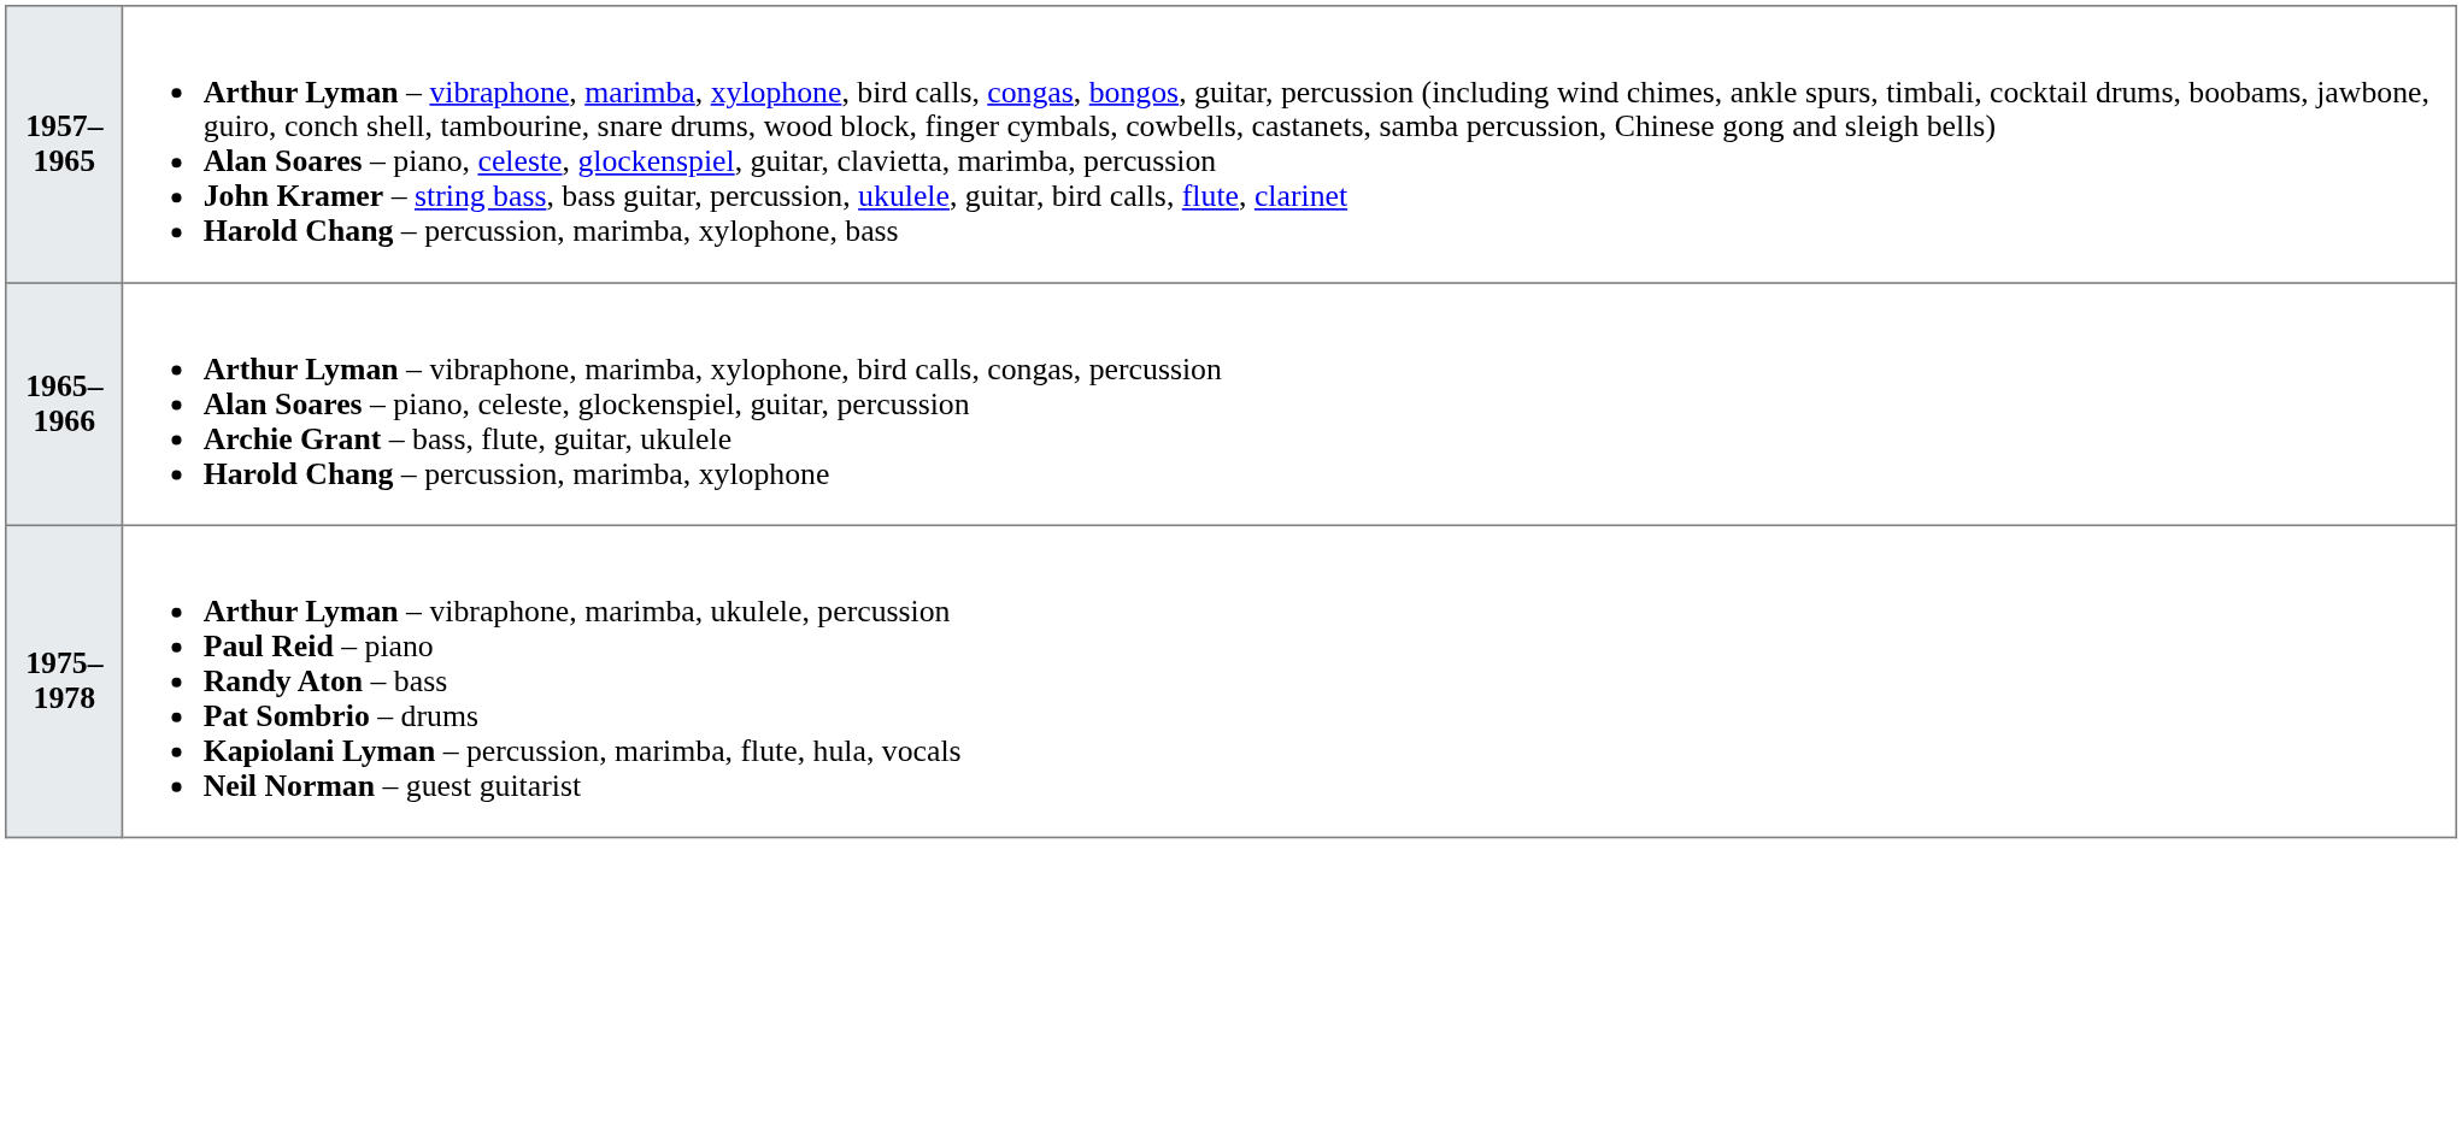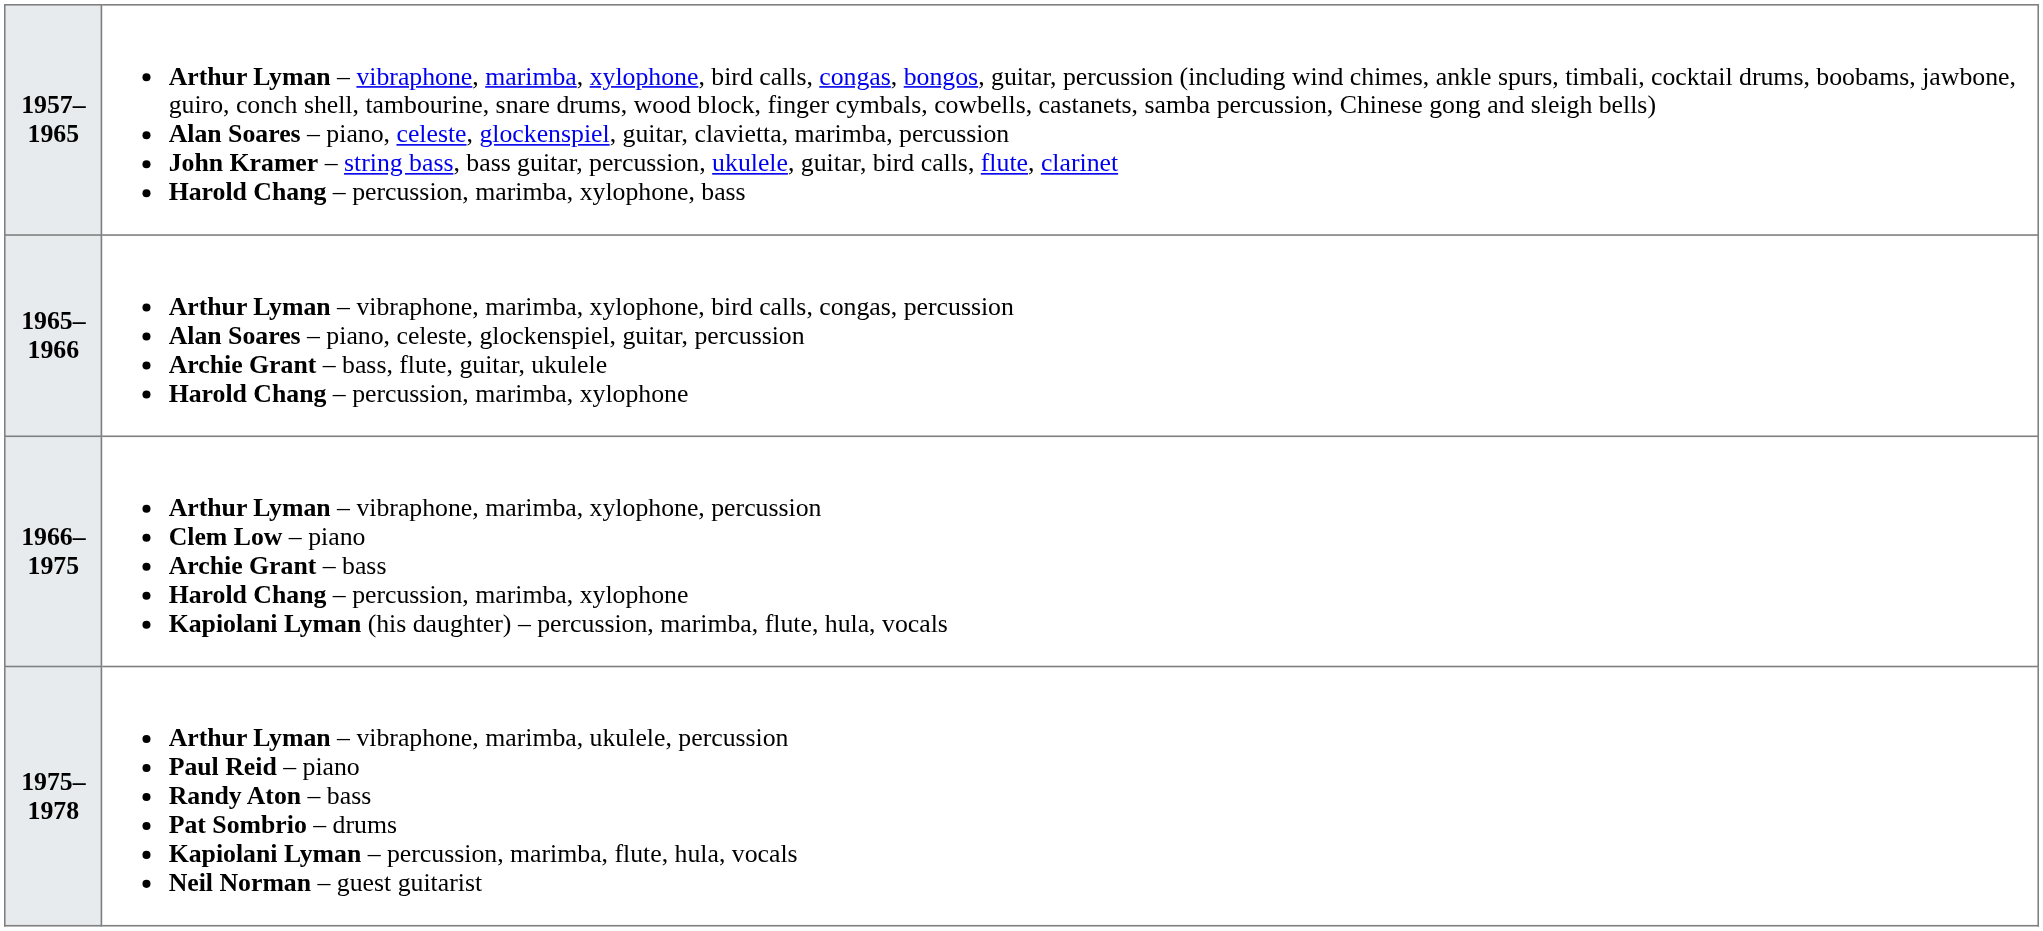+ row: 1966–1975 | Arthur Lyman – vibraphone, marimba, xylophone, percussion Clem Low – piano Archie Grant – bass Harold Chang – percussion, marimba, xylophone Kapiolani Lyman (his daughter) – percussion, marimba, flute, hula, vocals
